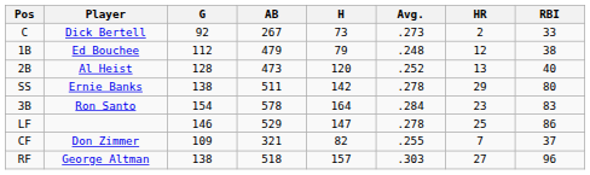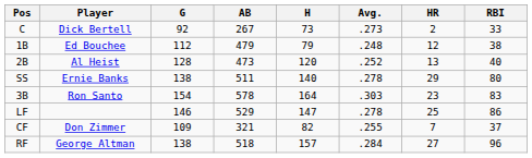SS | H: 142 -> 140
3B | Avg.: .284 -> .303
RF | Avg.: .303 -> .284
